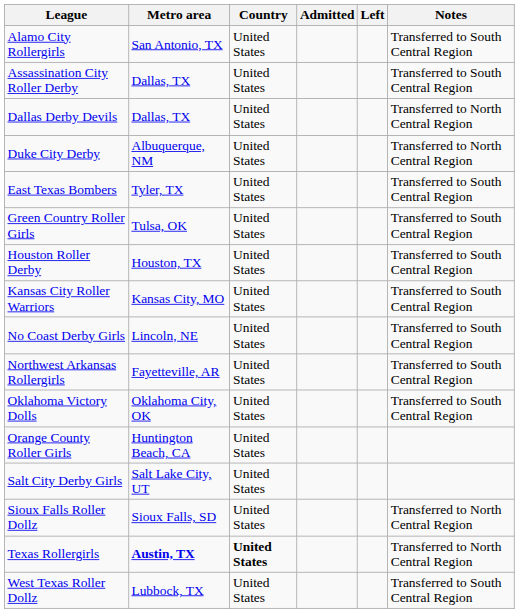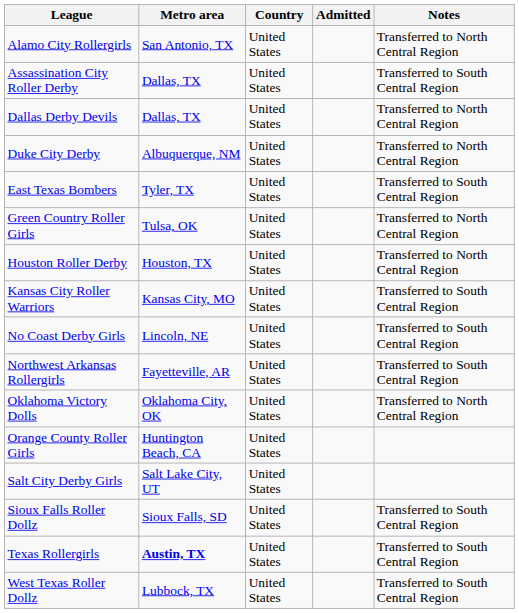- column: Left
Alamo City Rollergirls | Notes: Transferred to South Central Region -> Transferred to North Central Region
Green Country Roller Girls | Notes: Transferred to South Central Region -> Transferred to North Central Region
Houston Roller Derby | Notes: Transferred to South Central Region -> Transferred to North Central Region
Oklahoma Victory Dolls | Notes: Transferred to South Central Region -> Transferred to North Central Region
Sioux Falls Roller Dollz | Notes: Transferred to North Central Region -> Transferred to South Central Region
Texas Rollergirls | Country: bold -> normal
Texas Rollergirls | Notes: Transferred to North Central Region -> Transferred to South Central Region
